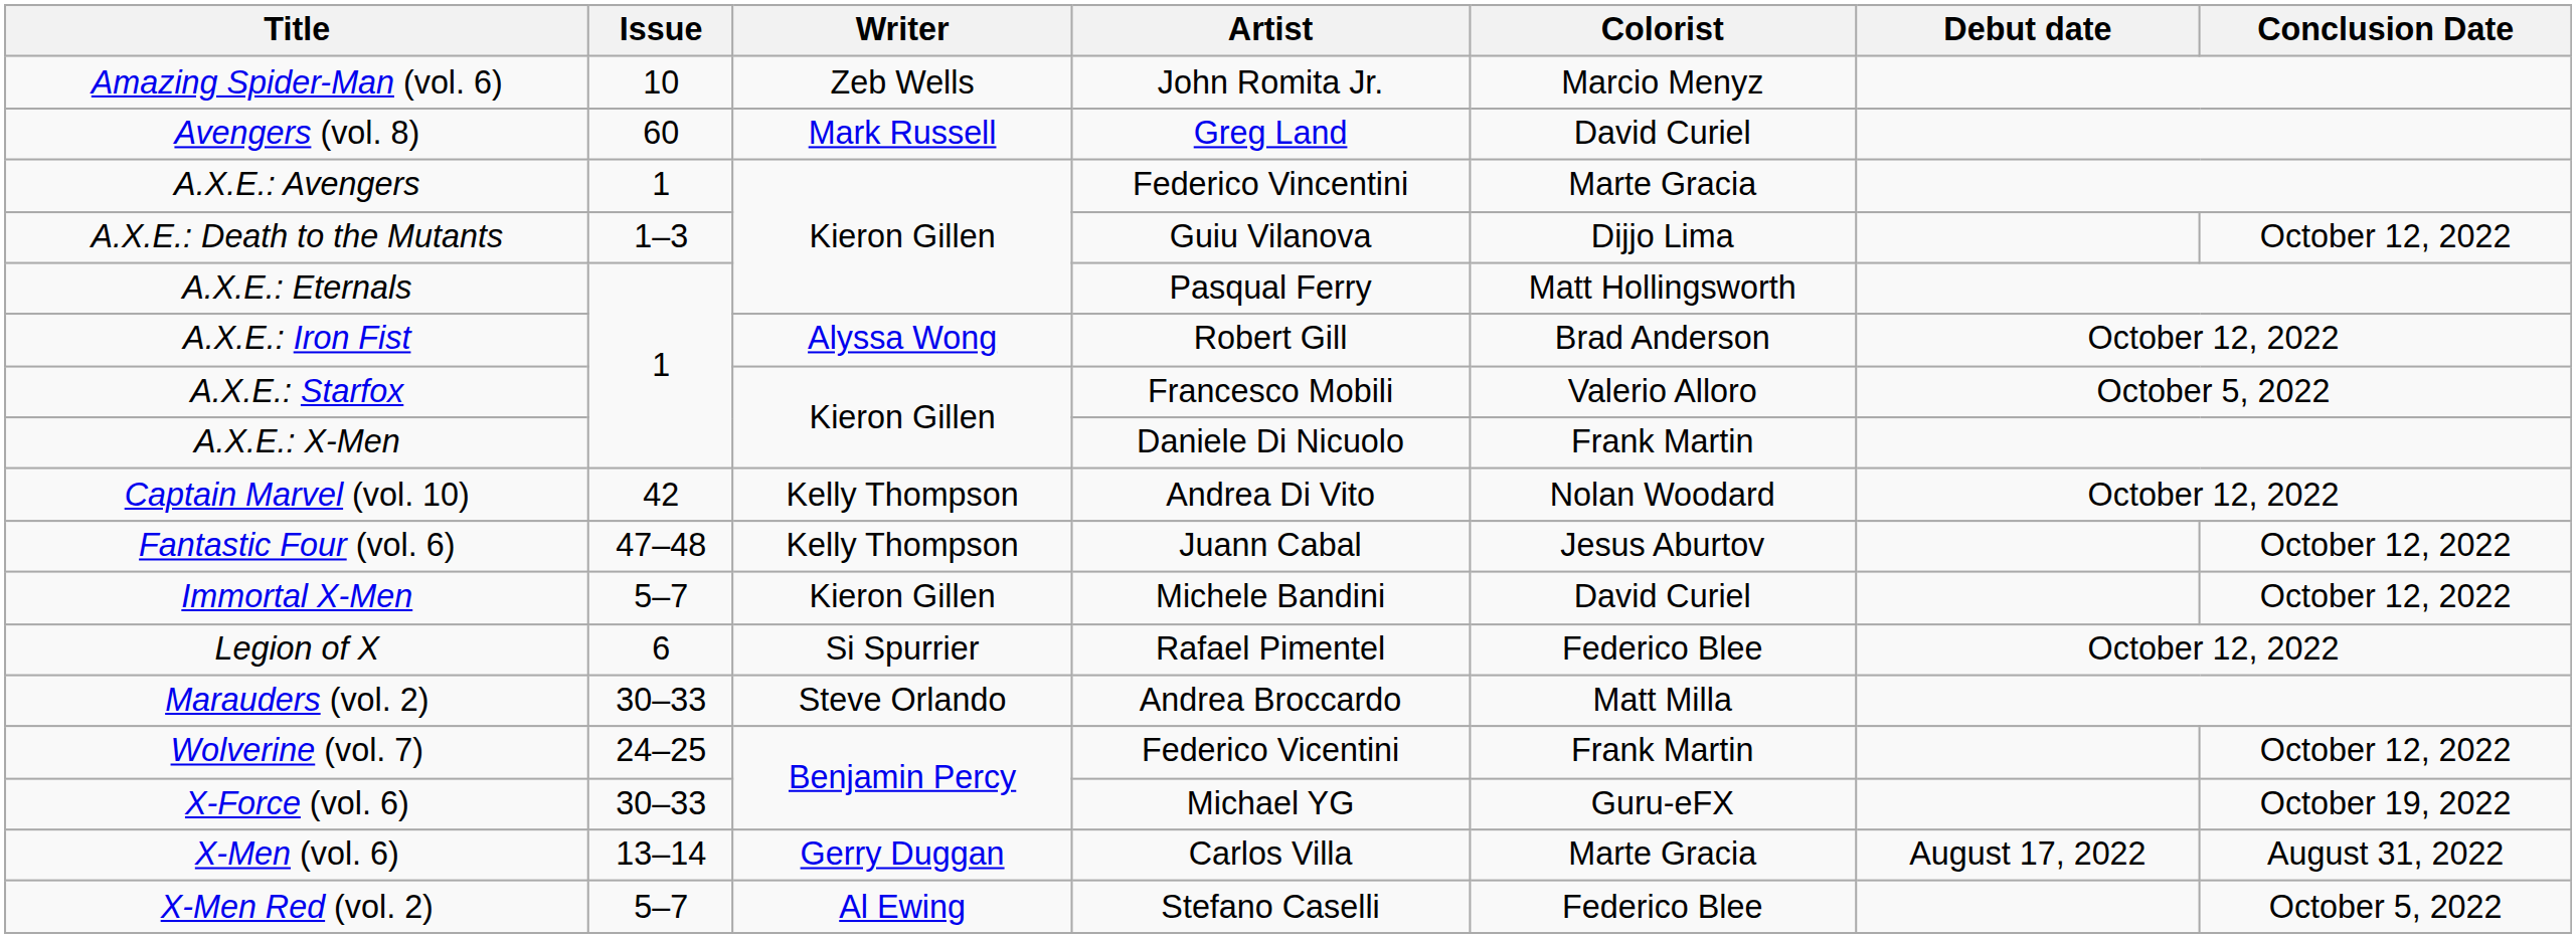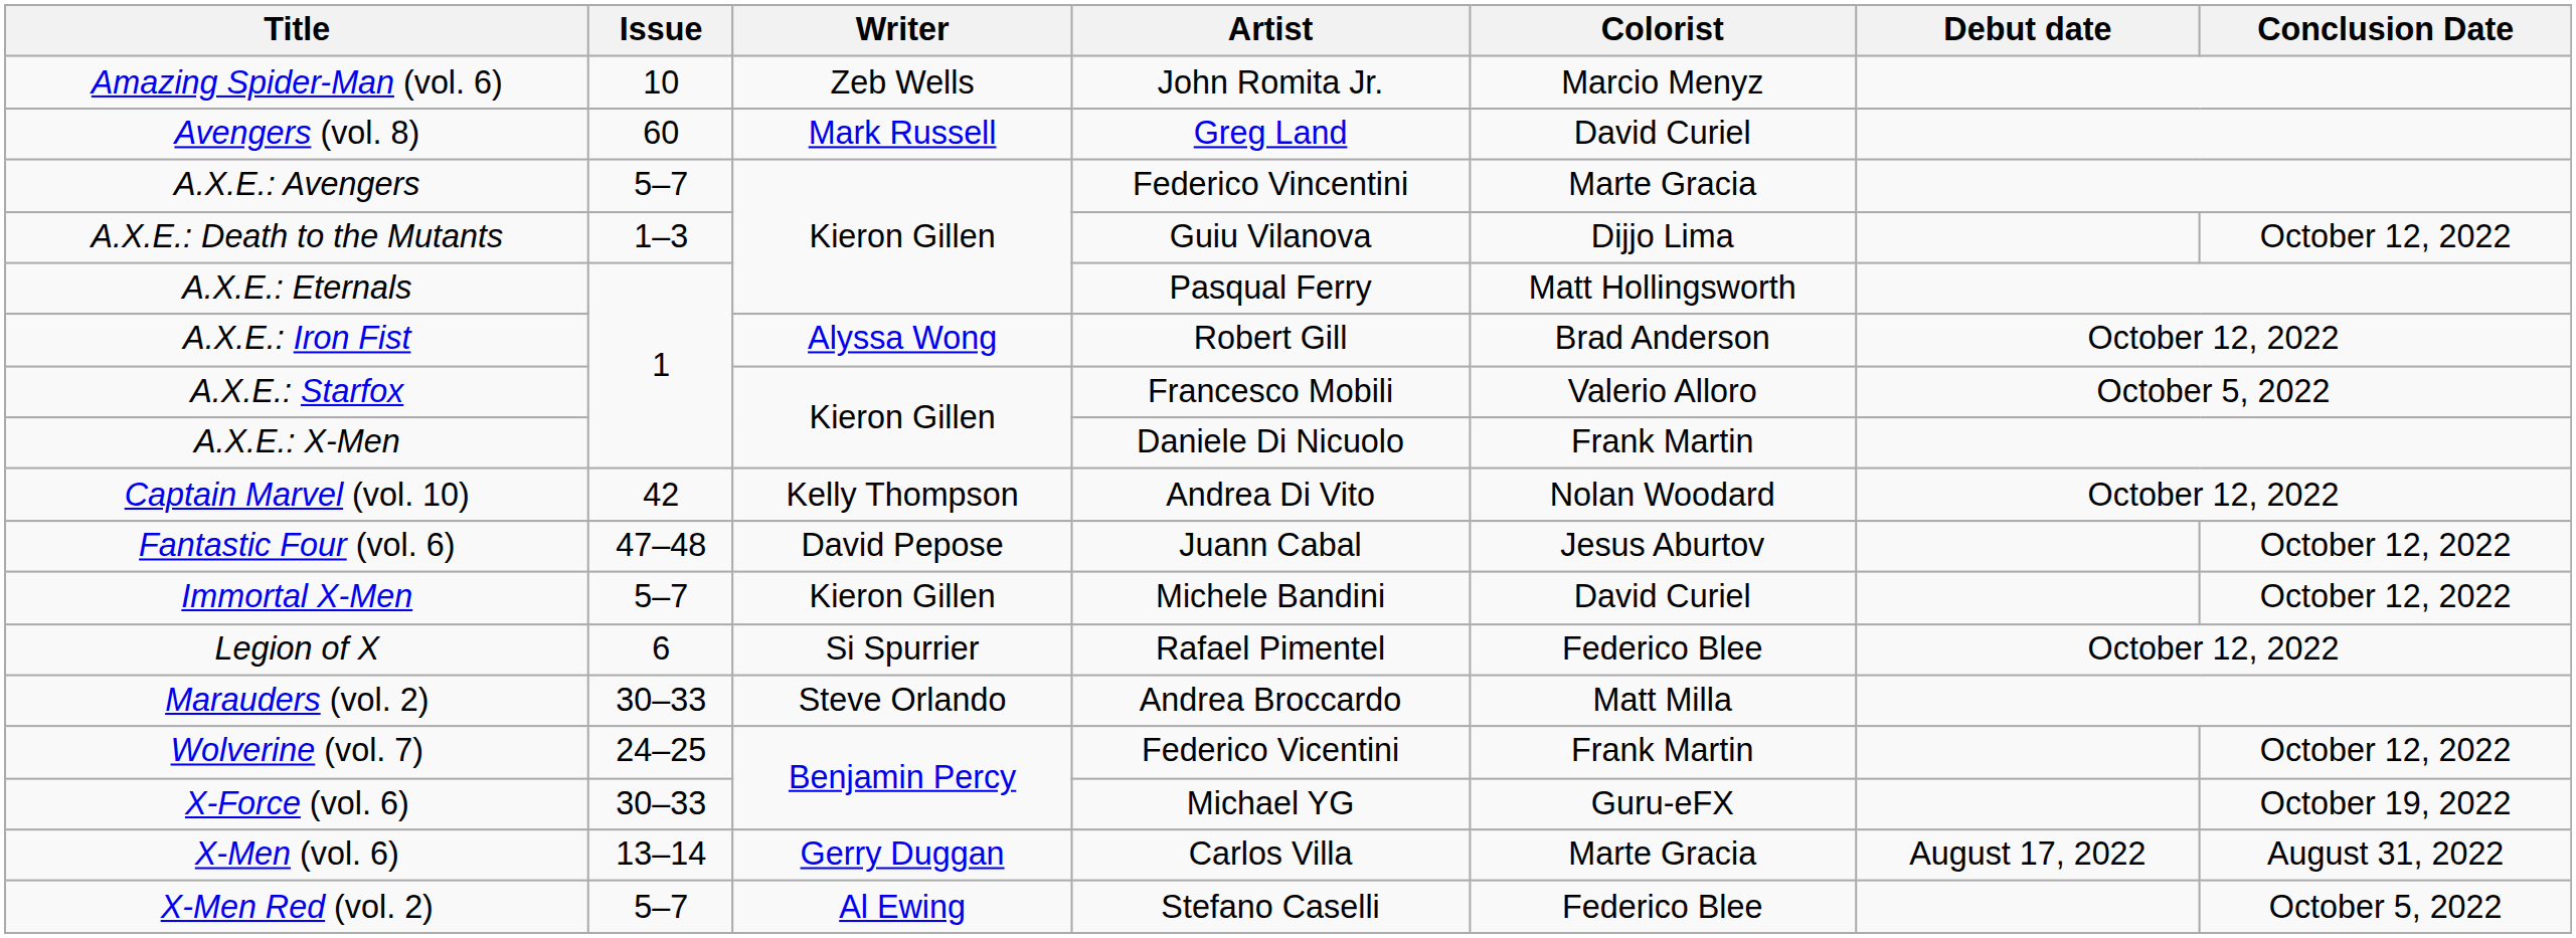A.X.E.: Avengers | Issue: 1 -> 5–7
Fantastic Four (vol. 6) | Writer: Kelly Thompson -> David Pepose
